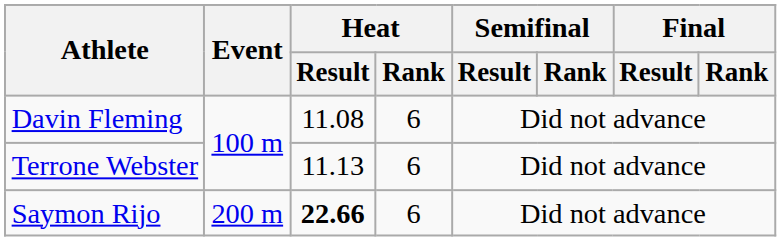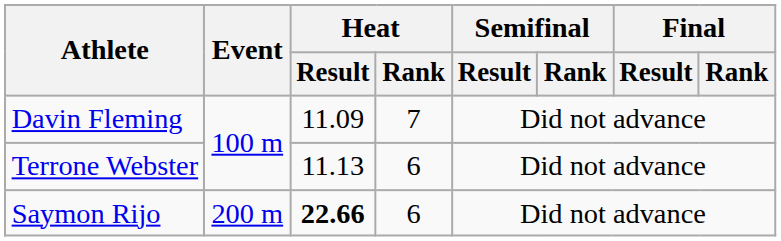Davin Fleming | Heat / Result: 11.08 -> 11.09
Davin Fleming | Heat / Rank: 6 -> 7
